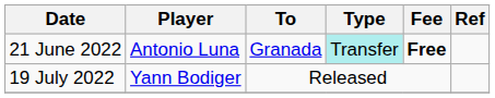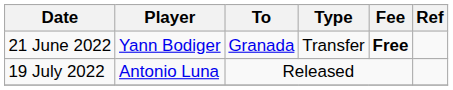21 June 2022 | Player: Antonio Luna -> Yann Bodiger
21 June 2022 | Type: paleturquoise background -> no background
19 July 2022 | Player: Yann Bodiger -> Antonio Luna
